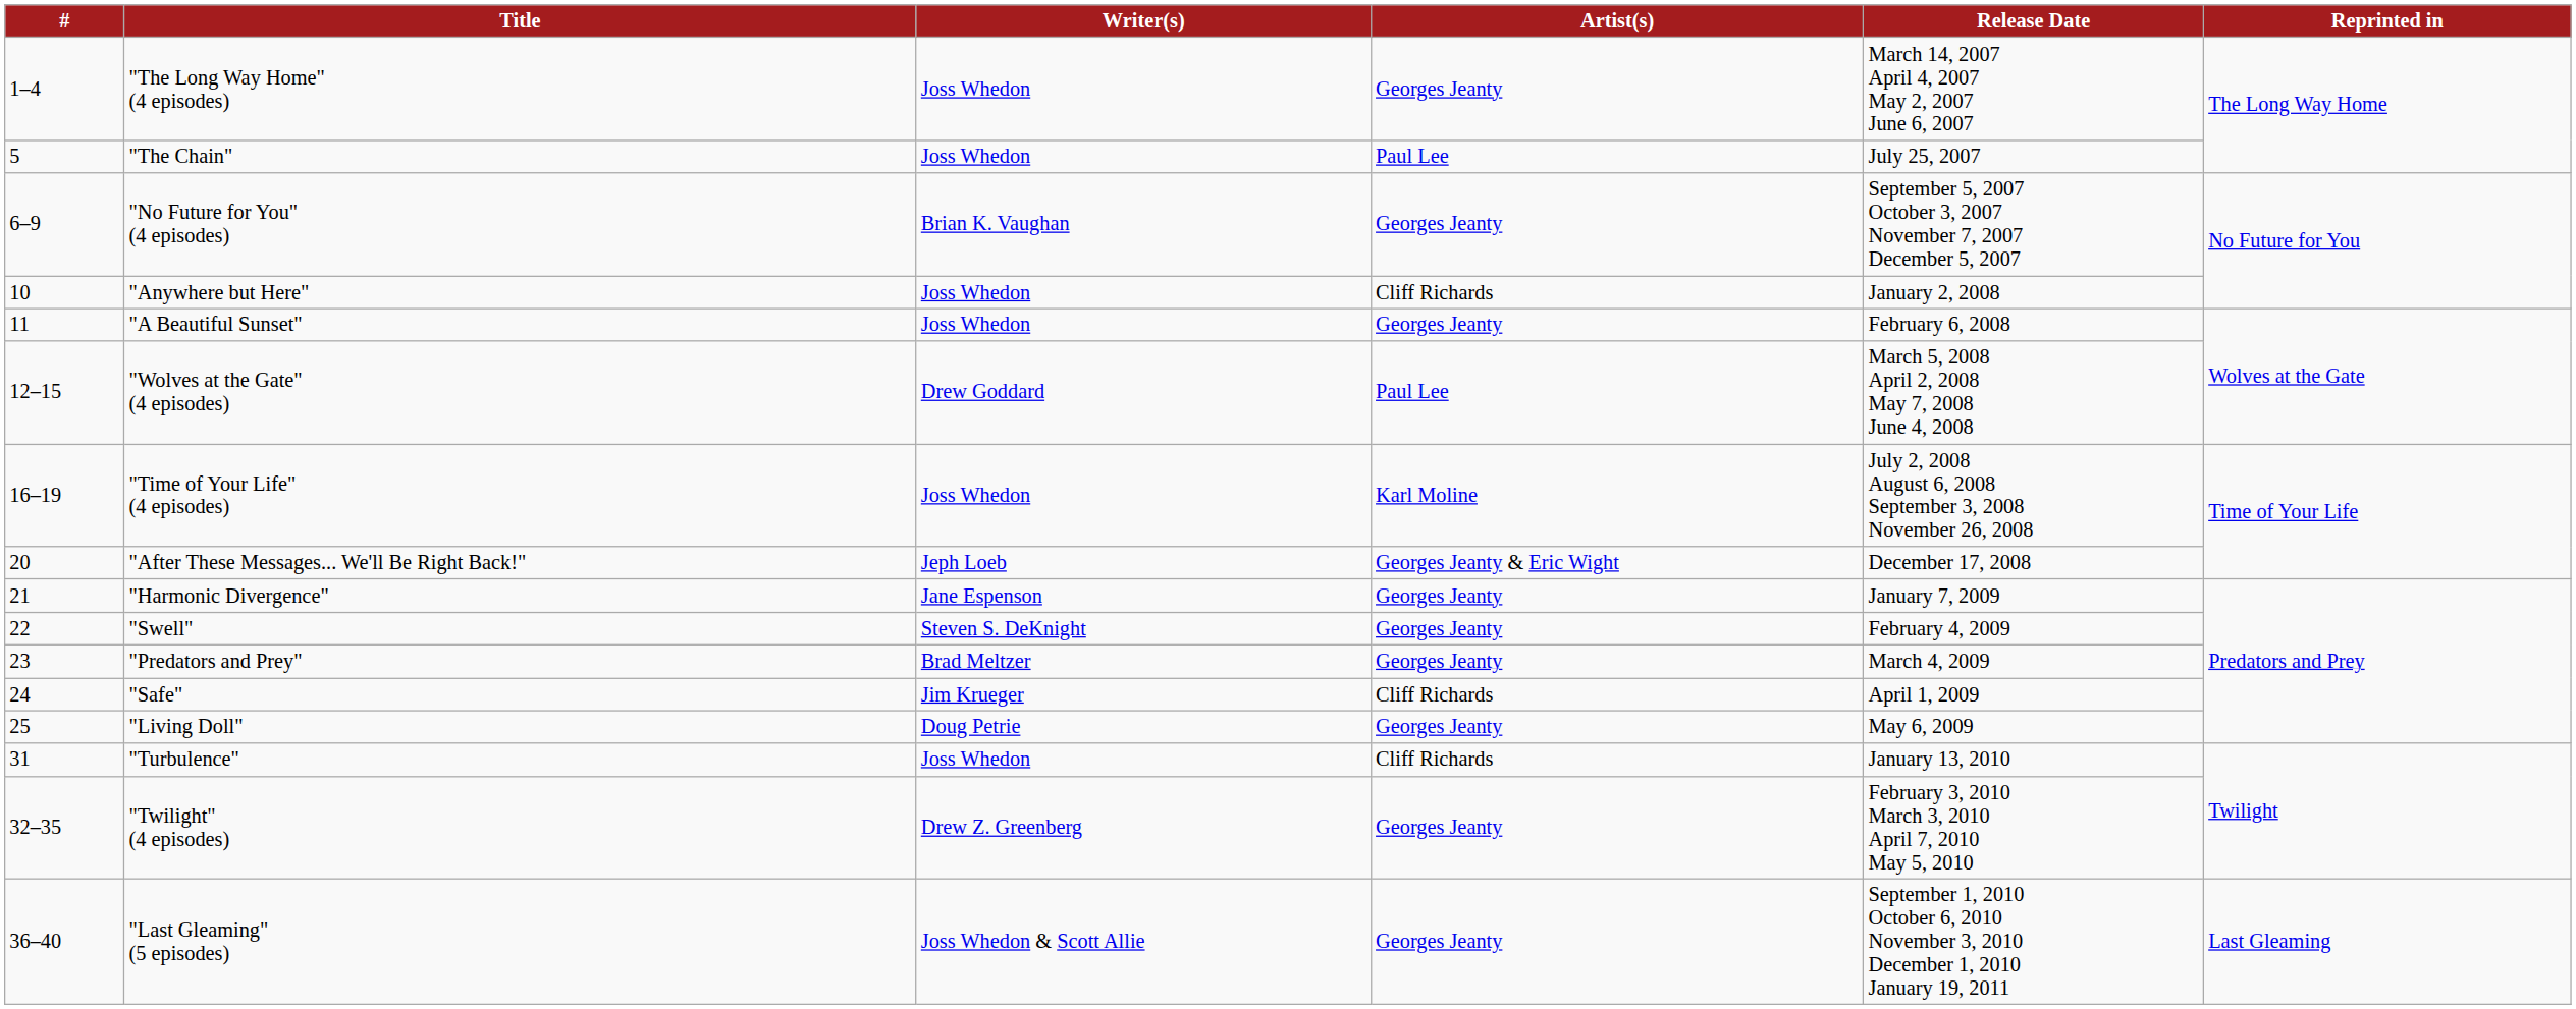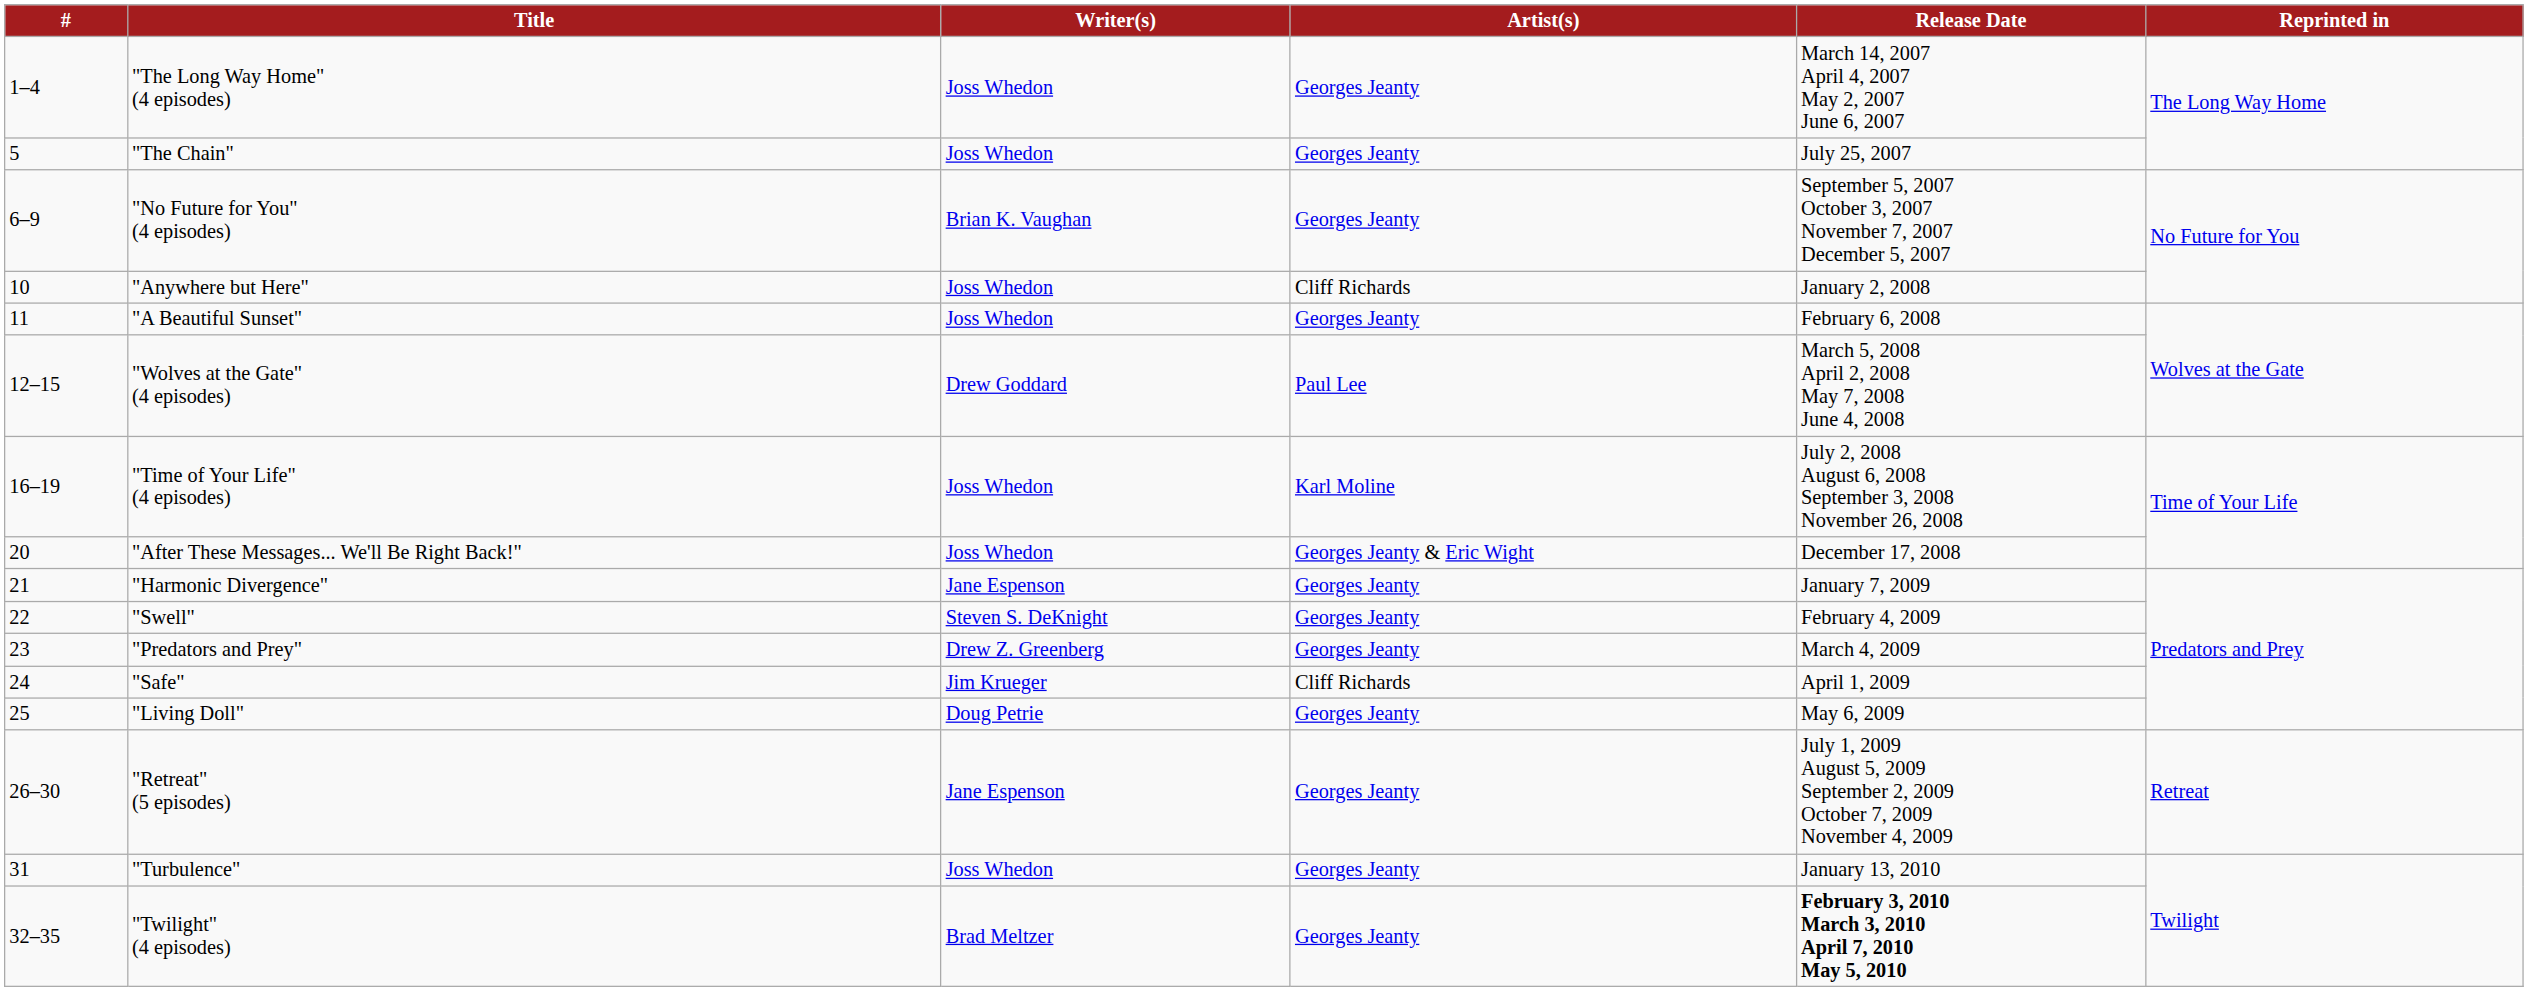"The Chain" | Artist(s): Paul Lee -> Georges Jeanty
"After These Messages... We'll Be Right Back!" | Writer(s): Jeph Loeb -> Joss Whedon
"Predators and Prey" | Writer(s): Brad Meltzer -> Drew Z. Greenberg
+ row: 26–30 | "Retreat" (5 episodes) | Jane Espenson | Georges Jeanty | July 1, 2009 August 5, 2009 September 2, 2009 October 7, 2009 November 4, 2009 | Retreat
"Turbulence" | Artist(s): Cliff Richards -> Georges Jeanty
"Twilight" (4 episodes) | Writer(s): Drew Z. Greenberg -> Brad Meltzer
"Twilight" (4 episodes) | Release Date: normal -> bold
- row: 36–40 | "Last Gleaming" (5 episodes) | Joss Whedon & Scott Allie | Georges Jeanty | September 1, 2010 October 6, 2010 November 3, 2010 December 1, 2010 January 19, 2011 | Last Gleaming
